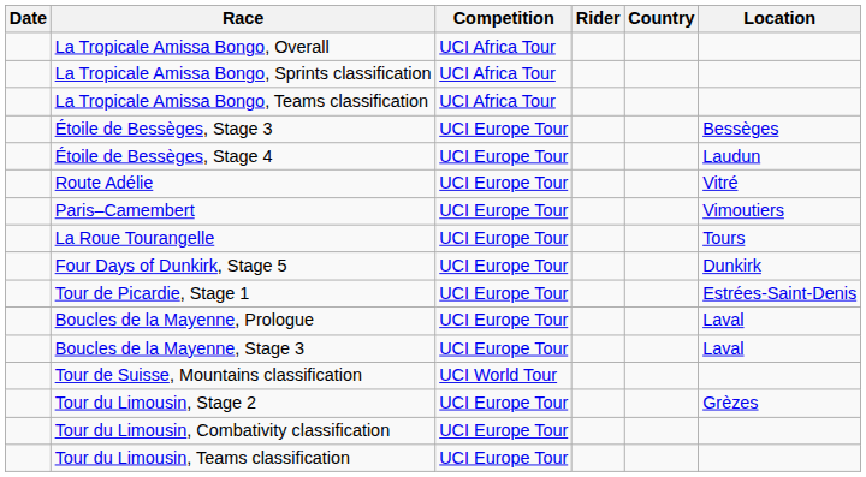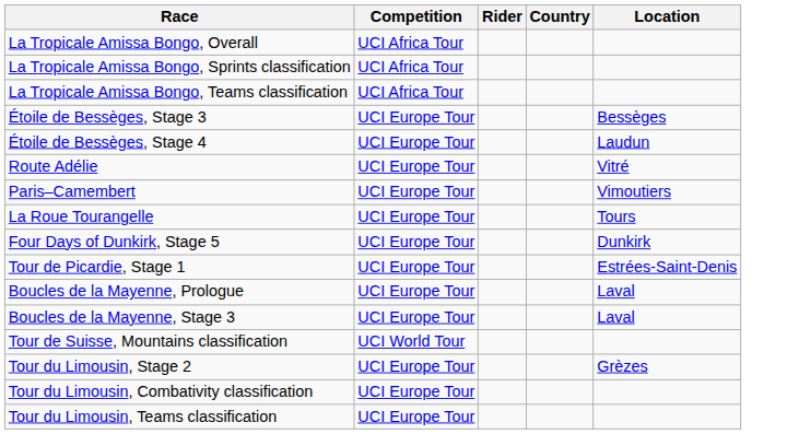- column: Date
